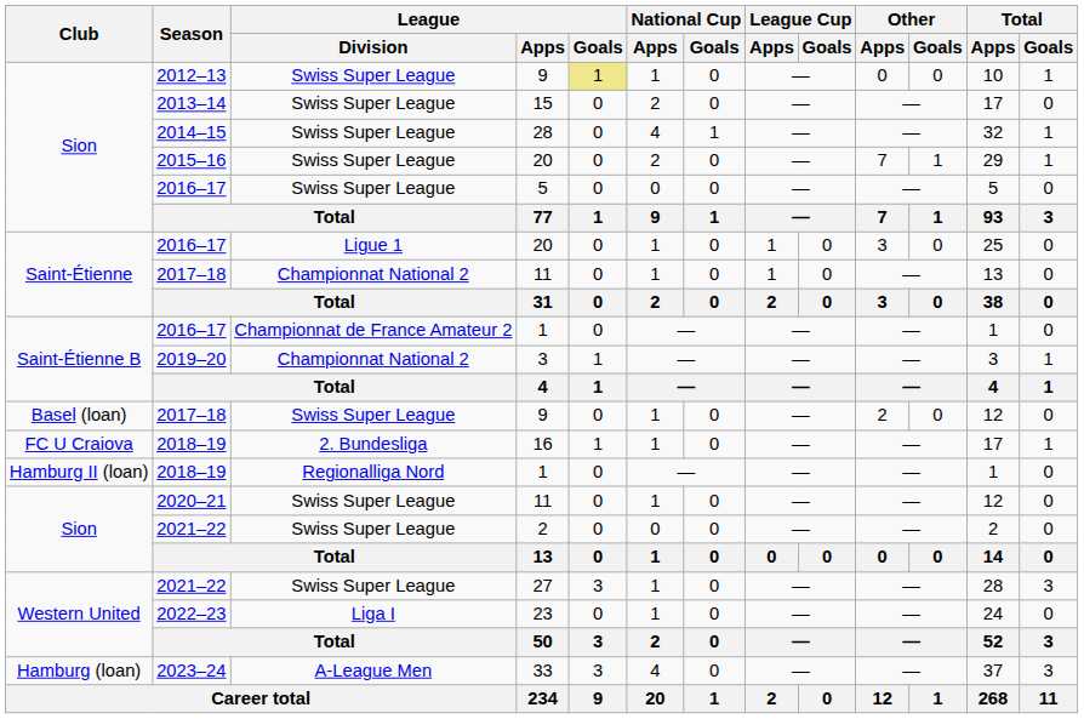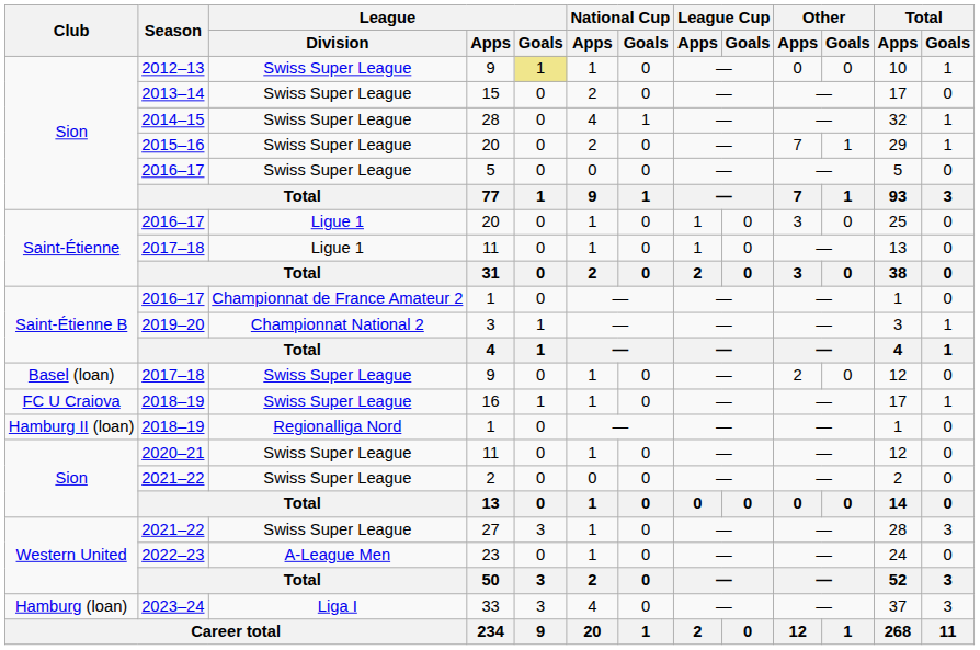2017–18 / 11 | League / Division: Championnat National 2 -> Ligue 1
16 | League / Division: 2. Bundesliga -> Swiss Super League
23 | League / Division: Liga I -> A-League Men
33 | League / Division: A-League Men -> Liga I
